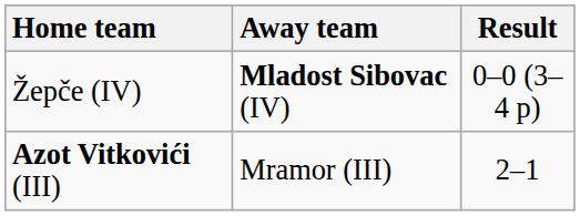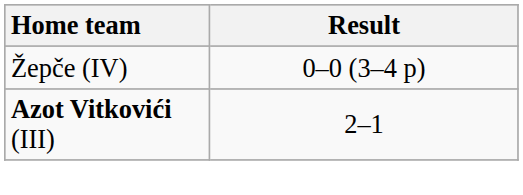- column: Away team | Mladost Sibovac (IV) | Mramor (III)
